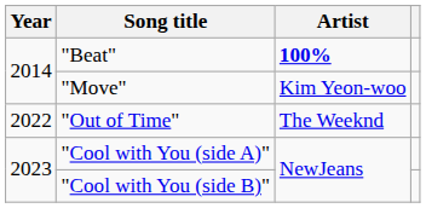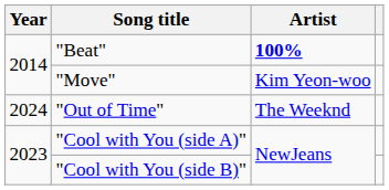"Out of Time" | Year: 2022 -> 2024
